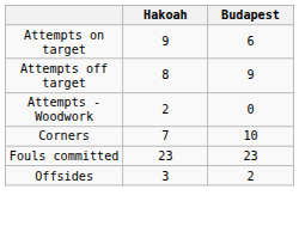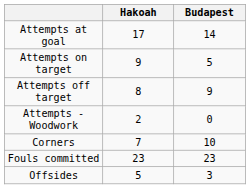+ row: Attempts at goal | 17 | 14
Attempts on target | Budapest: 6 -> 5
Offsides | Hakoah: 3 -> 5
Offsides | Budapest: 2 -> 3
